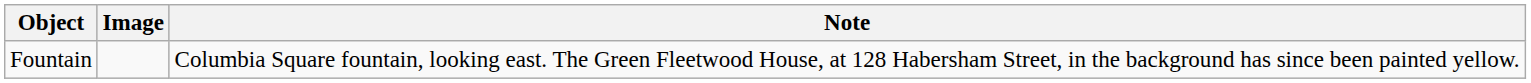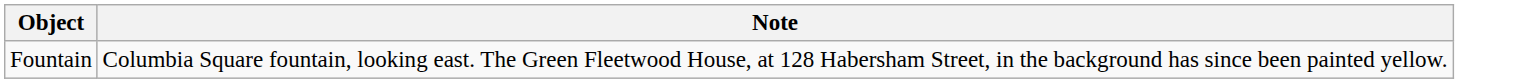- column: Image
